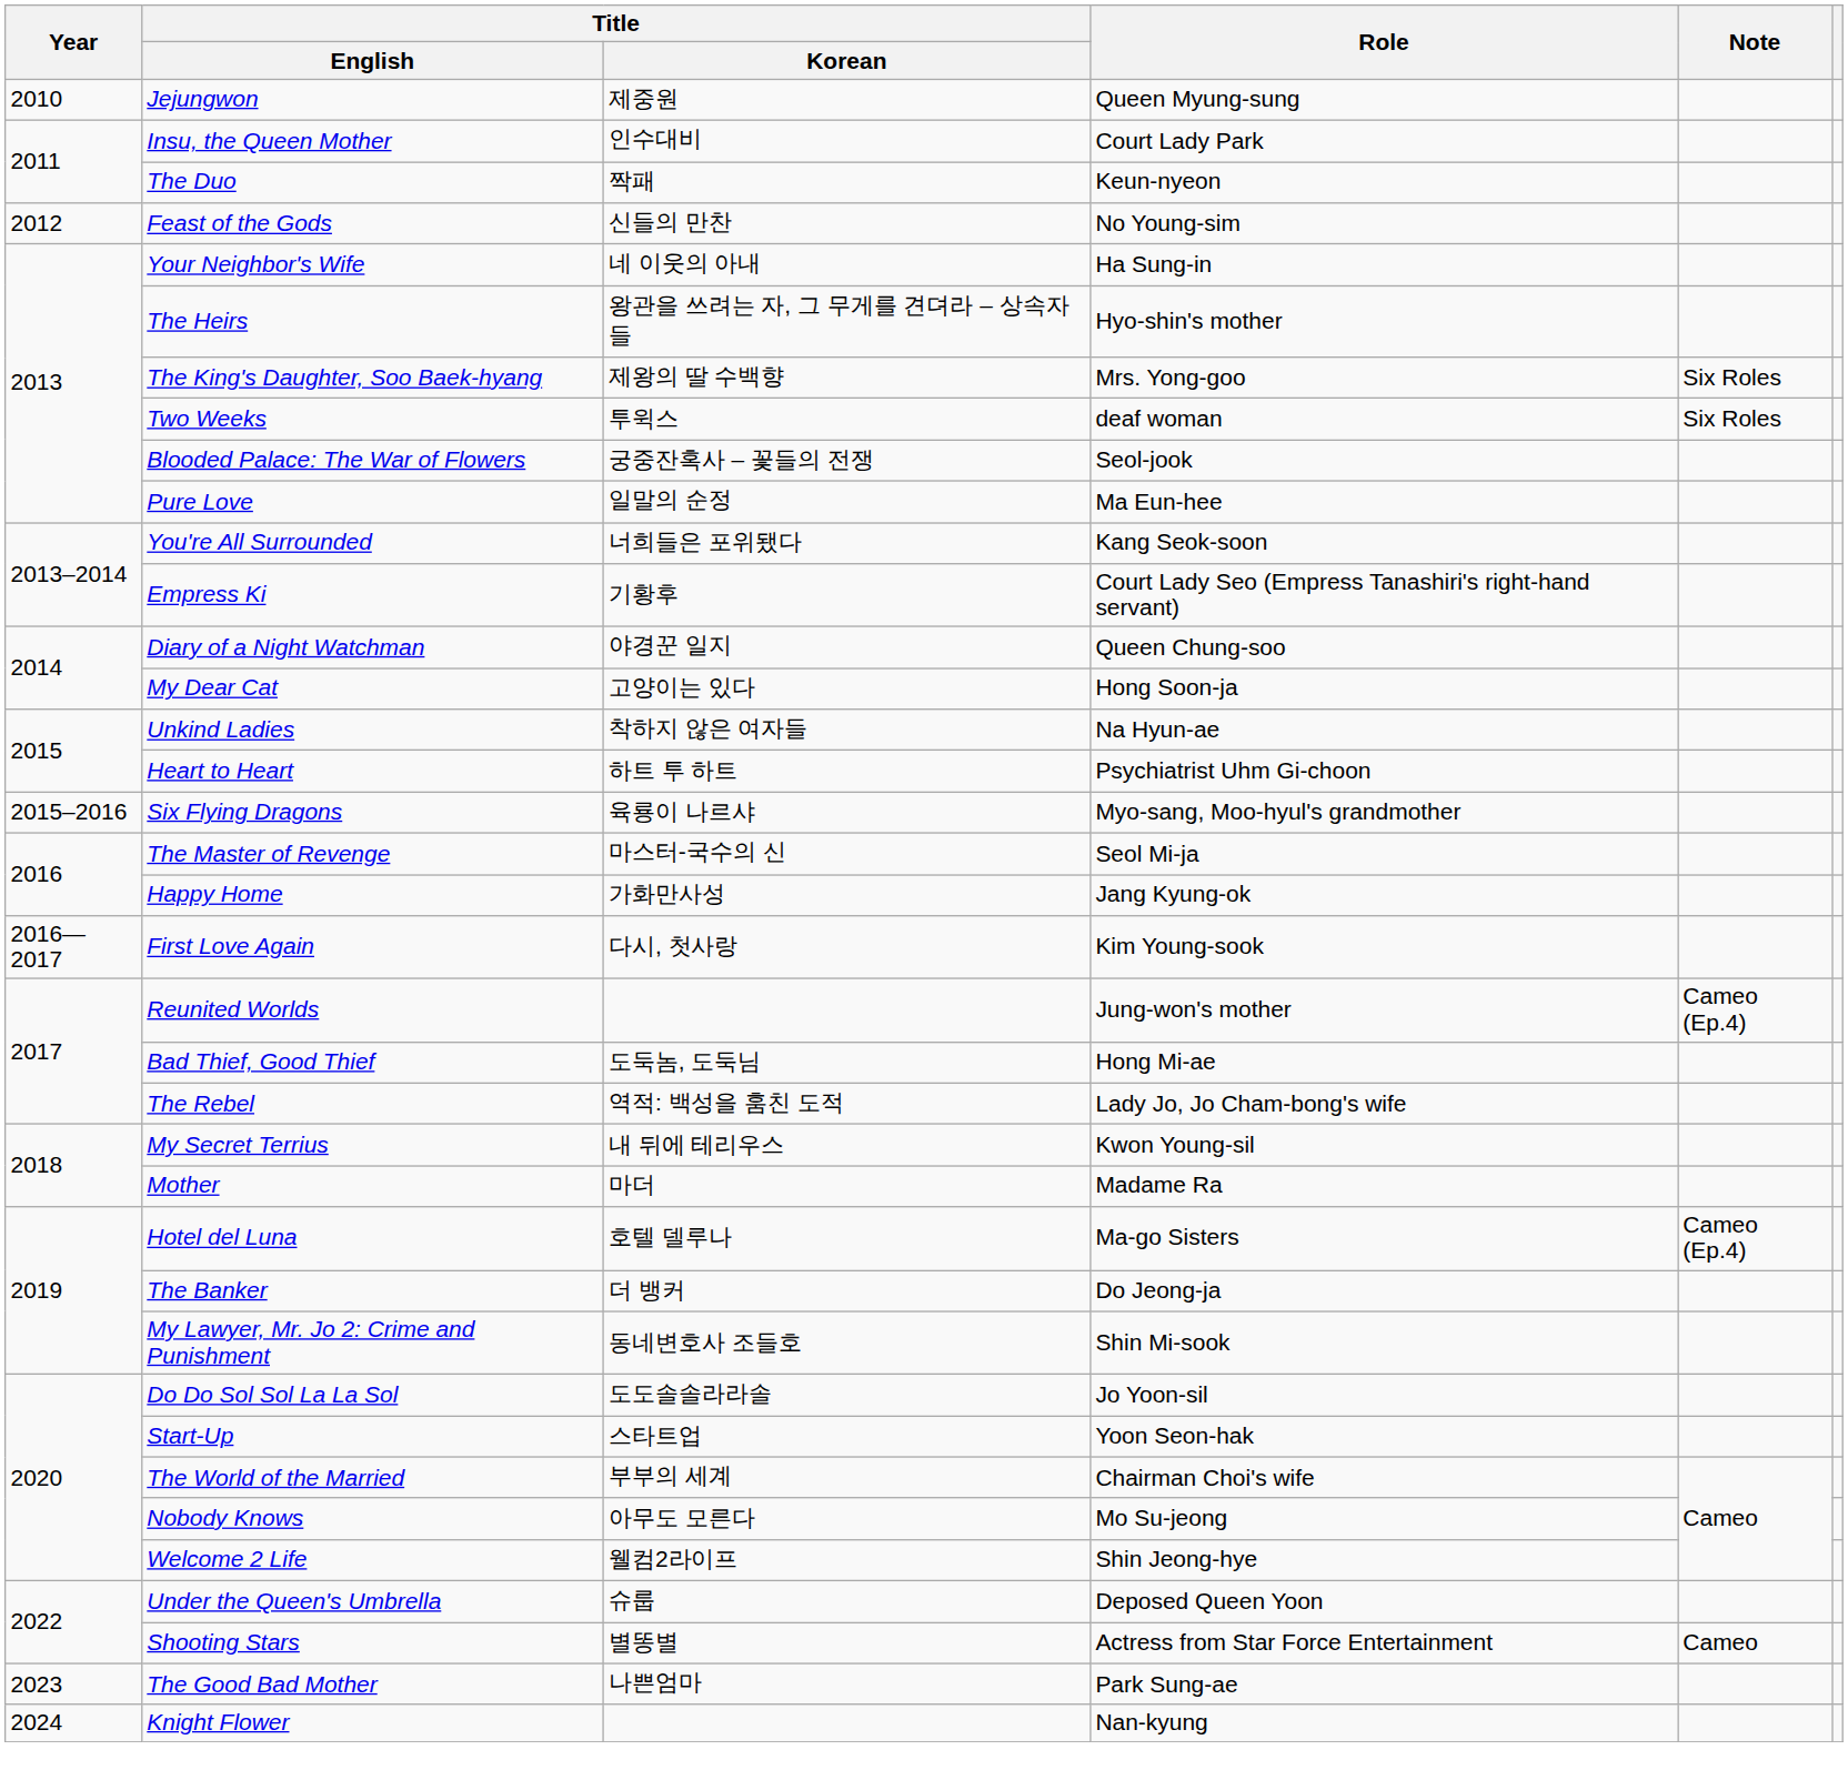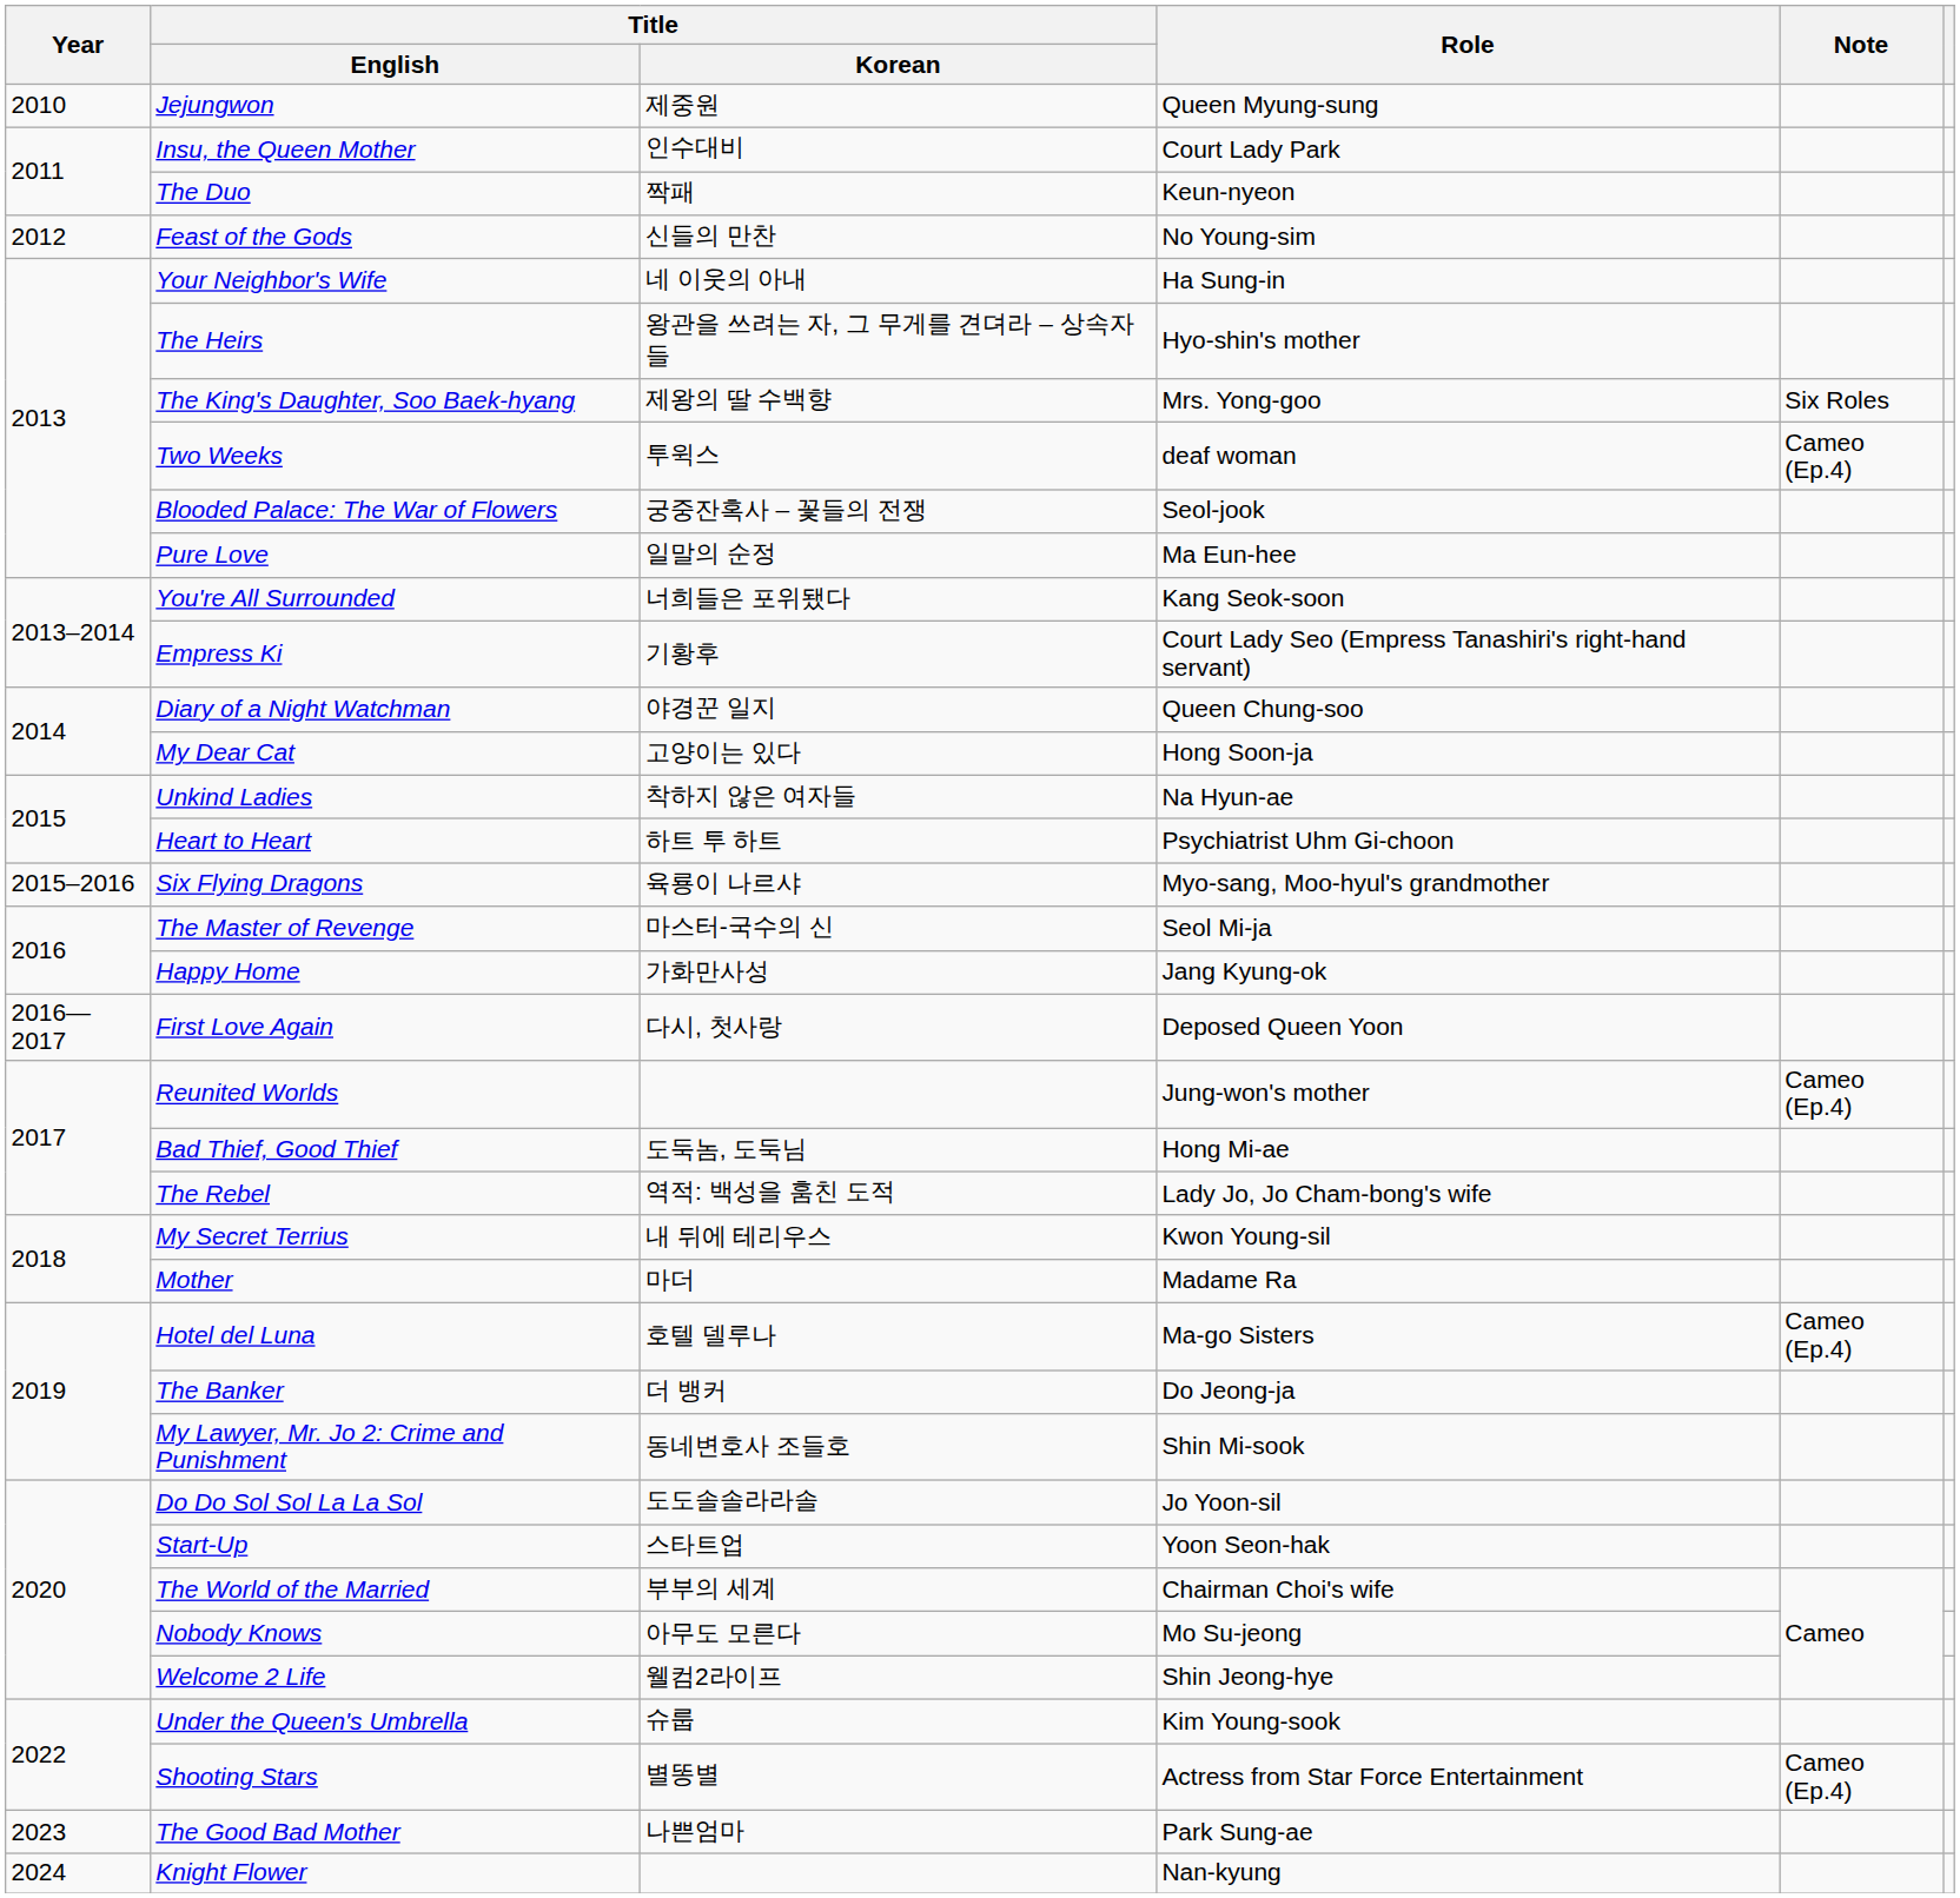Two Weeks | Note: Six Roles -> Cameo (Ep.4)
First Love Again | Role: Kim Young-sook -> Deposed Queen Yoon
Under the Queen's Umbrella | Role: Deposed Queen Yoon -> Kim Young-sook
Shooting Stars | Note: Cameo -> Cameo (Ep.4)
